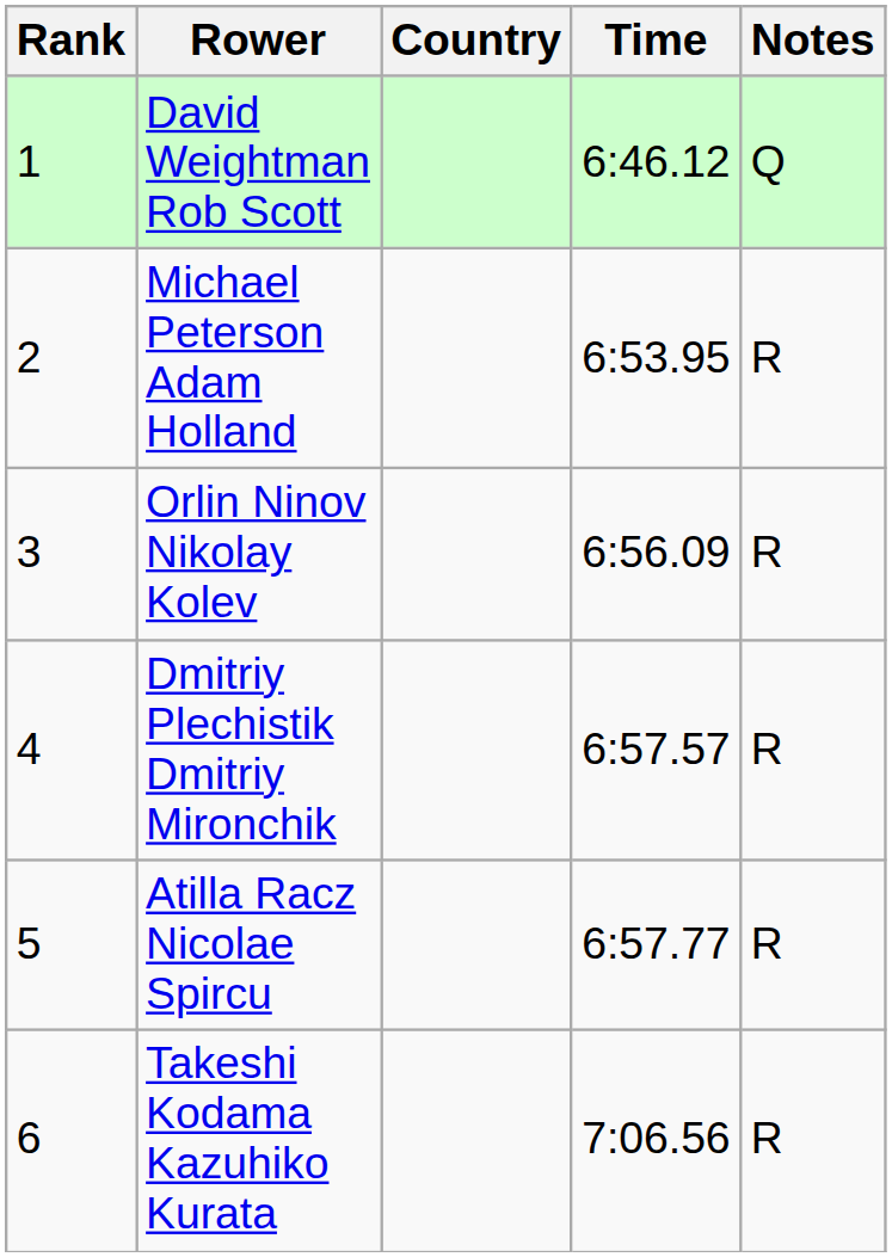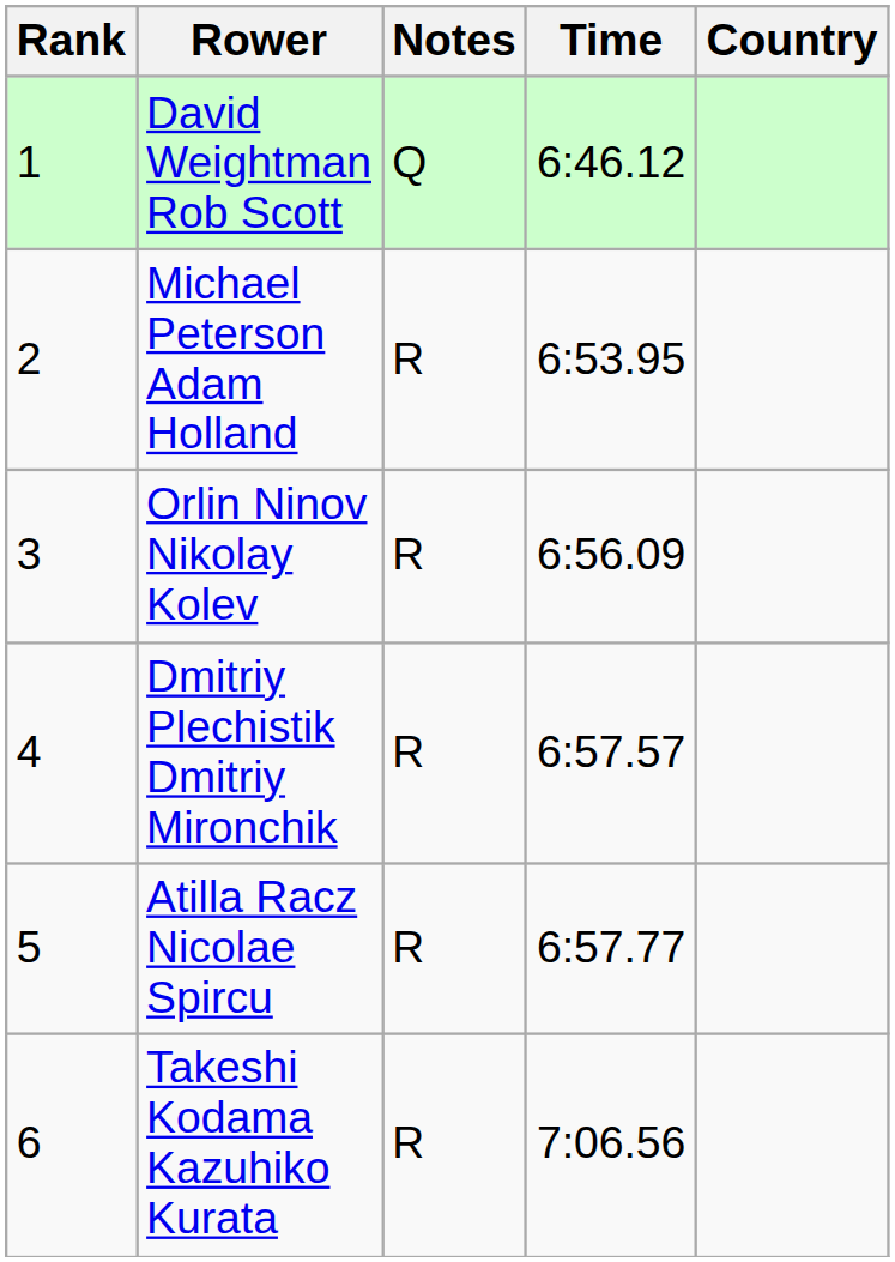columns swapped: Country <-> Notes
